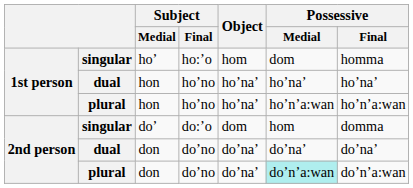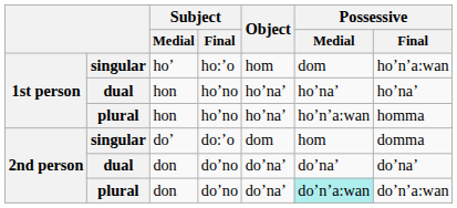hoʼ | Possessive / Final: homma -> hoʼnʼa:wan
plural / hon | Possessive / Final: hoʼnʼa:wan -> homma
